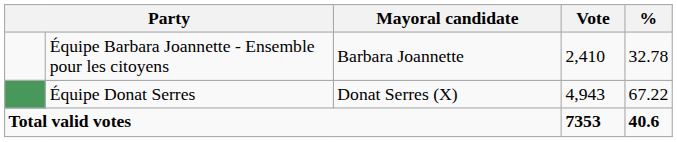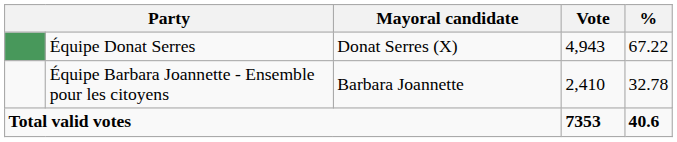rows swapped: Équipe Barbara Joannette - Ensemble pour les citoyens <-> Équipe Donat Serres
